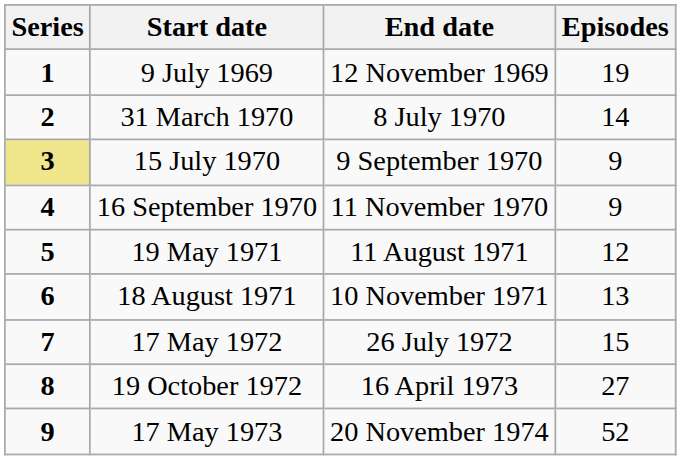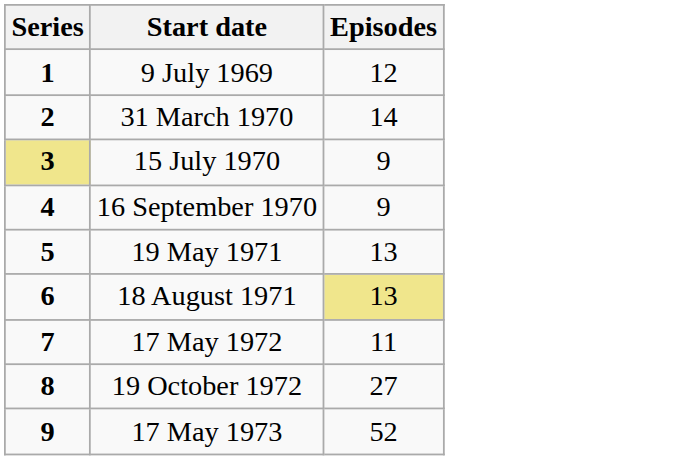- column: End date | 12 November 1969 | 8 July 1970 | 9 September 1970 | 11 November 1970 | 11 August 1971 | 10 November 1971 | 26 July 1972 | 16 April 1973 | 20 November 1974
9 July 1969 | Episodes: 19 -> 12
19 May 1971 | Episodes: 12 -> 13
18 August 1971 | Episodes: no background -> khaki background
17 May 1972 | Episodes: 15 -> 11
